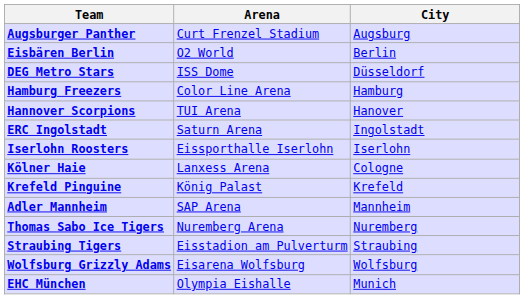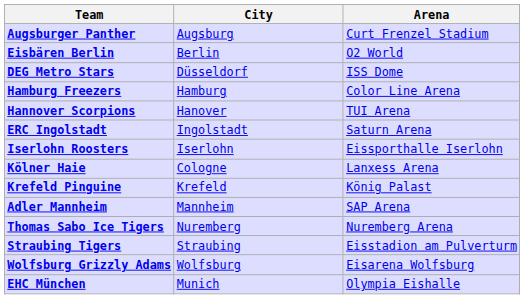columns swapped: City <-> Arena
